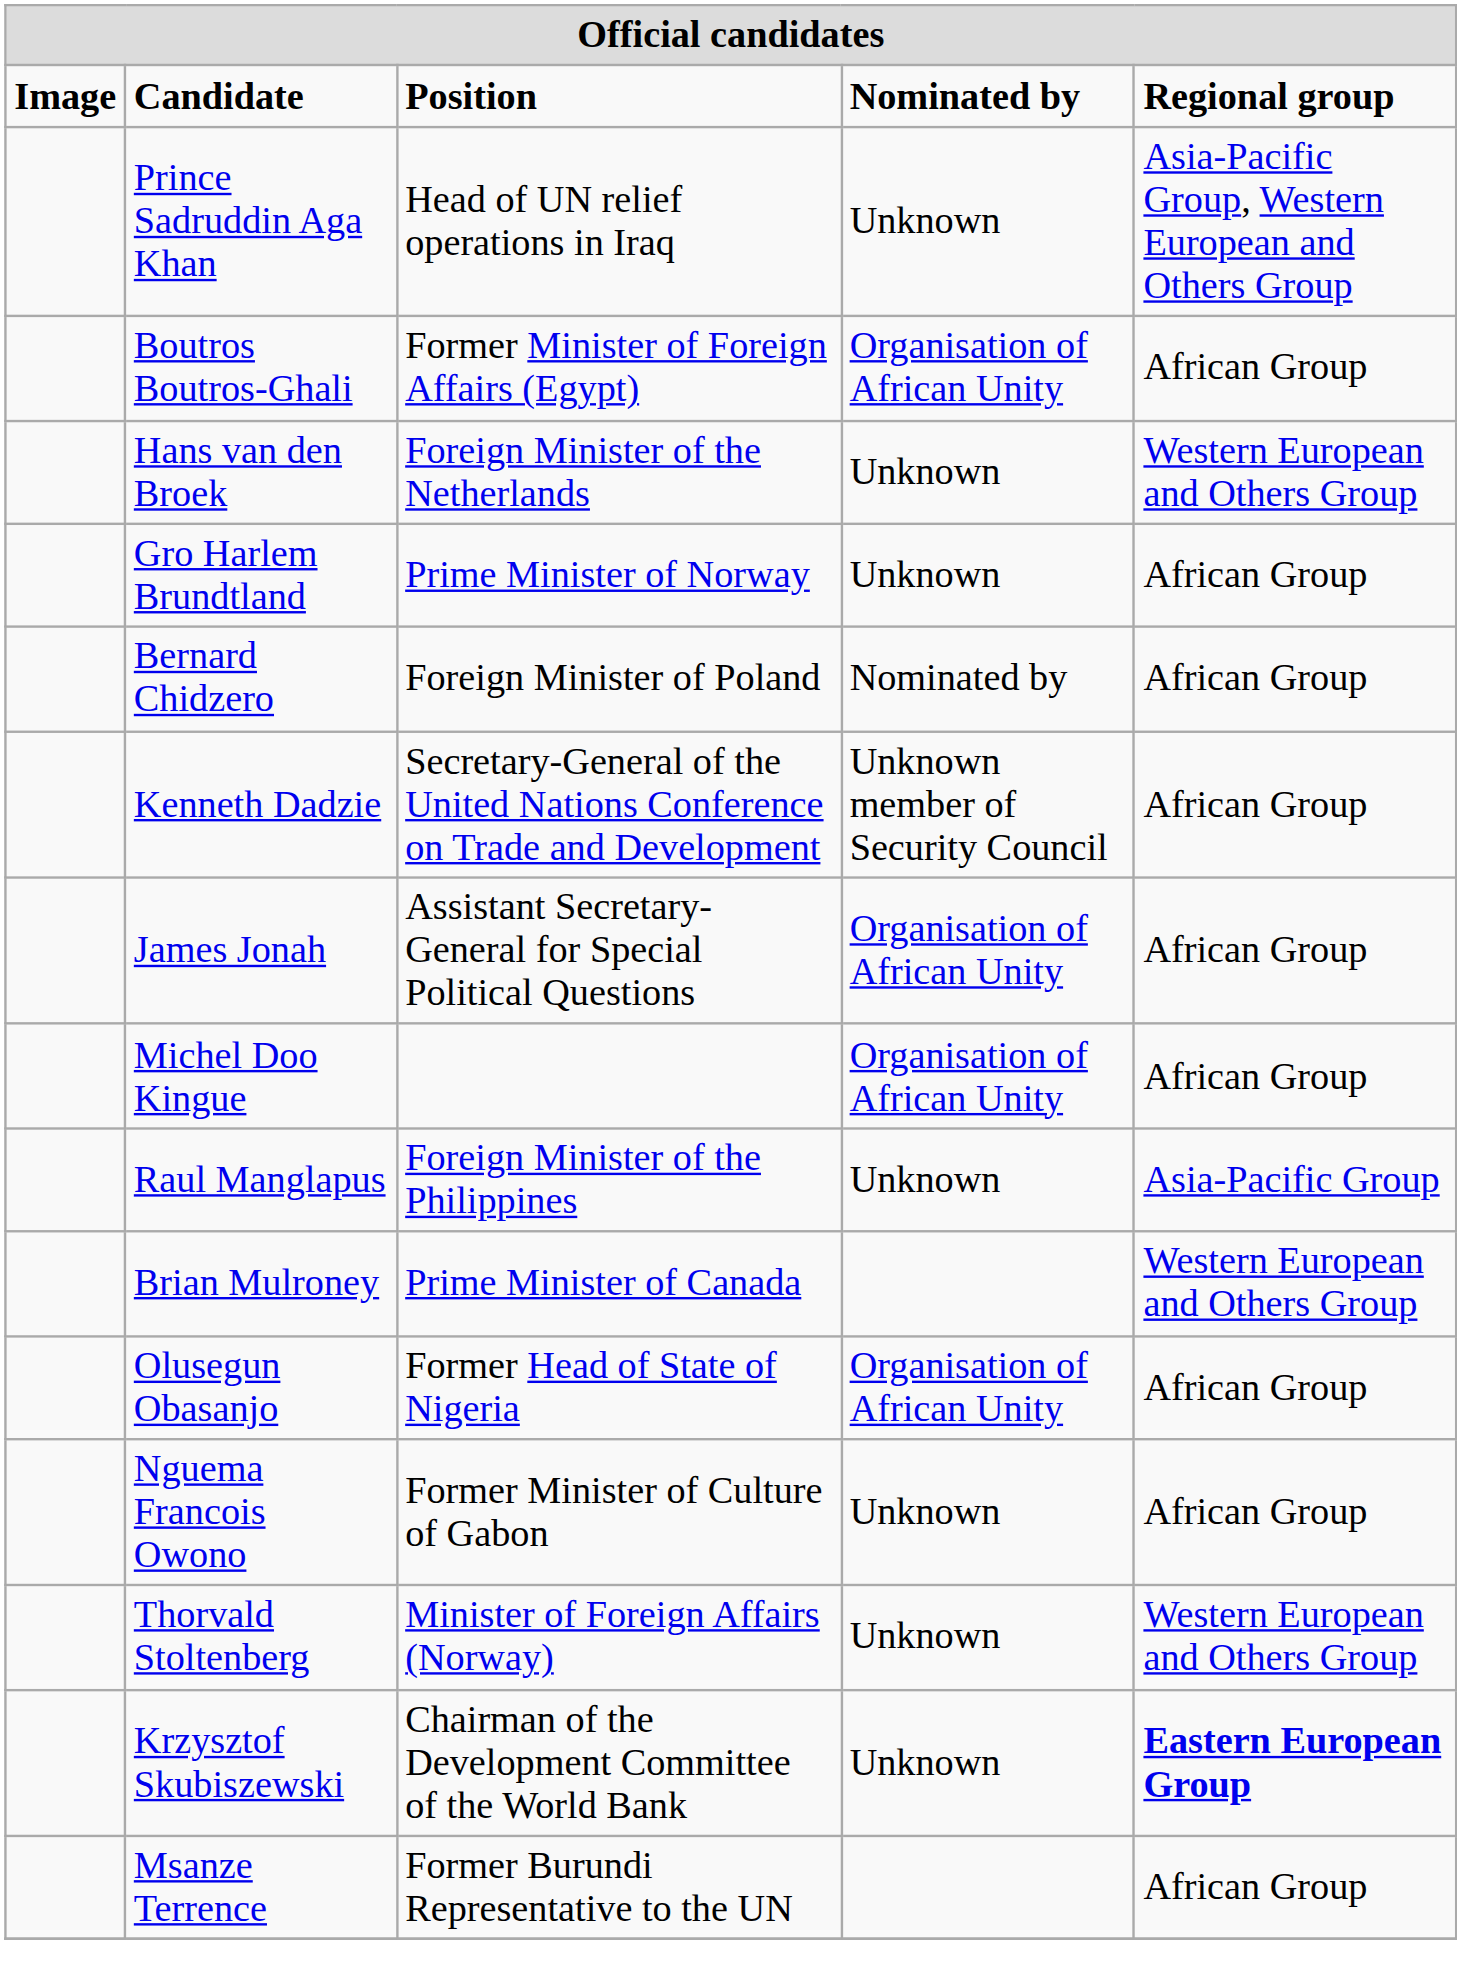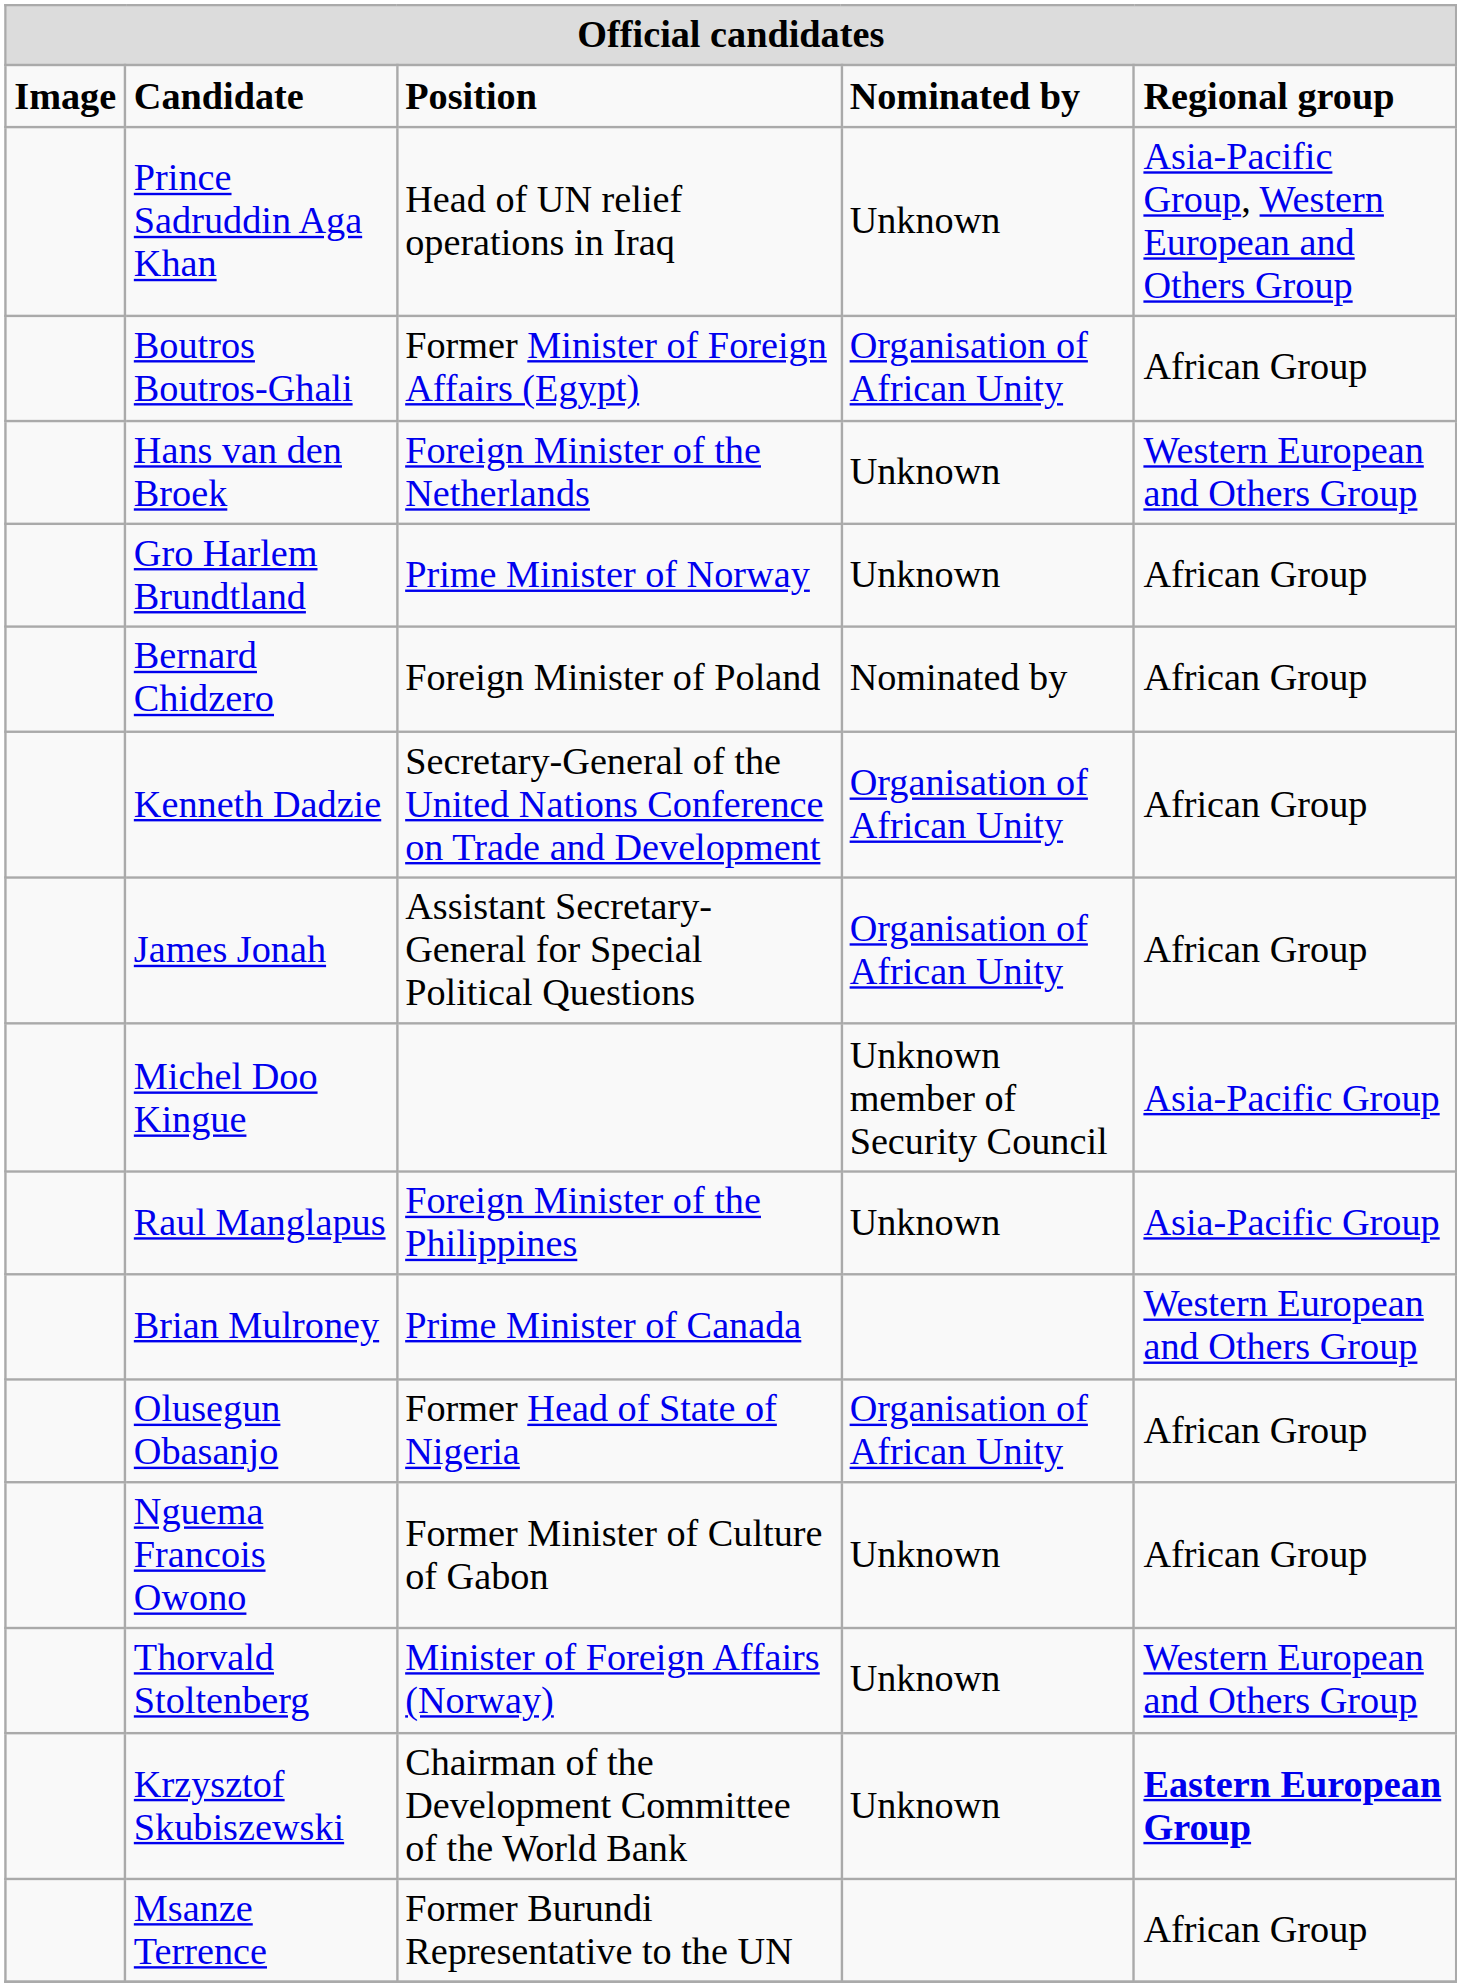Kenneth Dadzie | column 4: Unknown member of Security Council -> Organisation of African Unity
Michel Doo Kingue | column 4: Organisation of African Unity -> Unknown member of Security Council
Michel Doo Kingue | column 5: African Group -> Asia-Pacific Group
